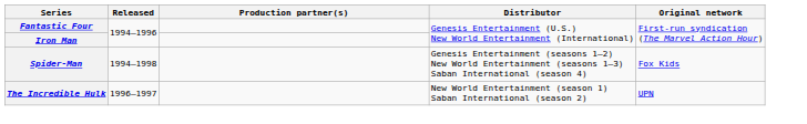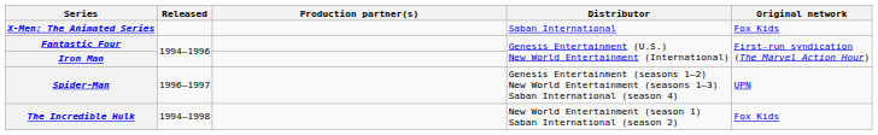+ row: X-Men: The Animated Series | Saban International | Fox Kids
Spider-Man | Released: 1994–1998 -> 1996–1997
Spider-Man | Original network: Fox Kids -> UPN
The Incredible Hulk | Released: 1996–1997 -> 1994–1998
The Incredible Hulk | Original network: UPN -> Fox Kids
